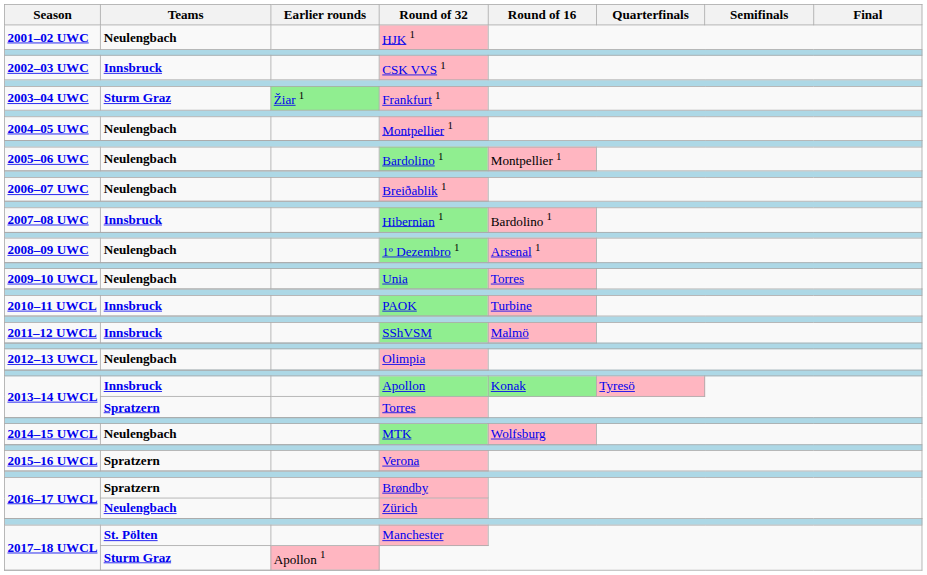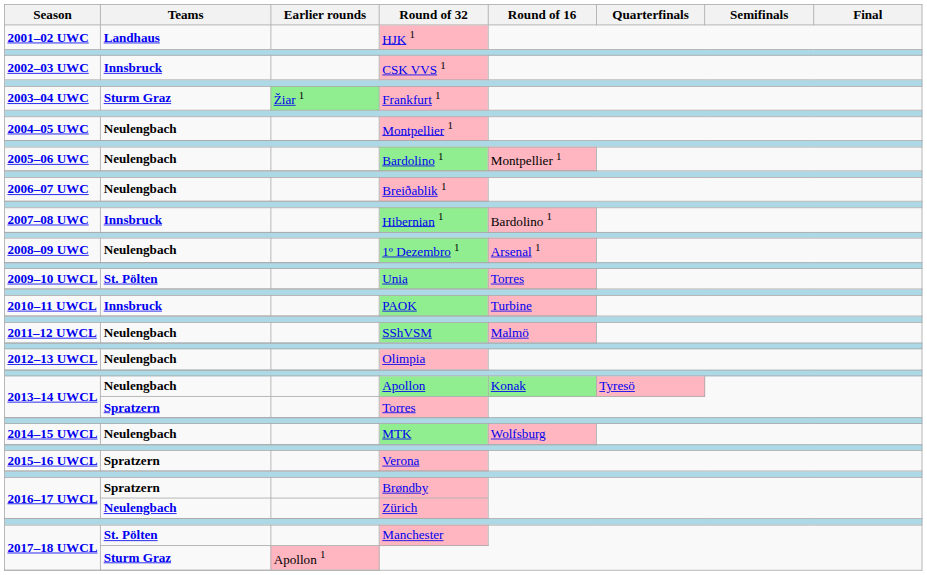HJK 1 | Teams: Neulengbach -> Landhaus
Unia | Teams: Neulengbach -> St. Pölten
SShVSM | Teams: Innsbruck -> Neulengbach
Apollon | Teams: Innsbruck -> Neulengbach
